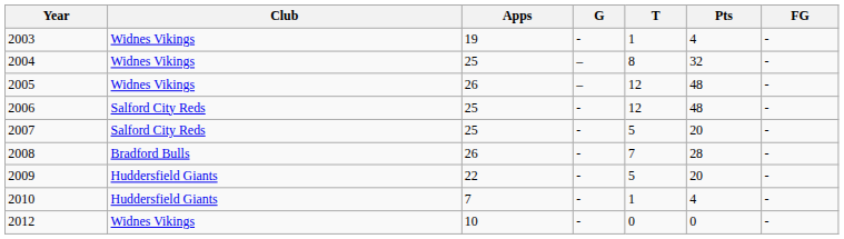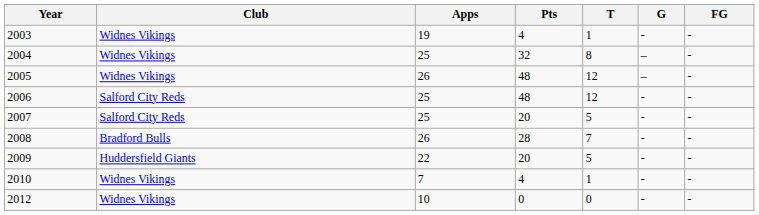columns swapped: Pts <-> G
2010 | Club: Huddersfield Giants -> Widnes Vikings
